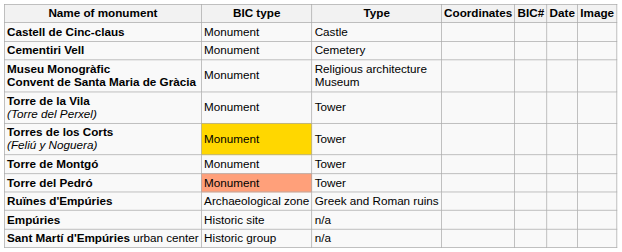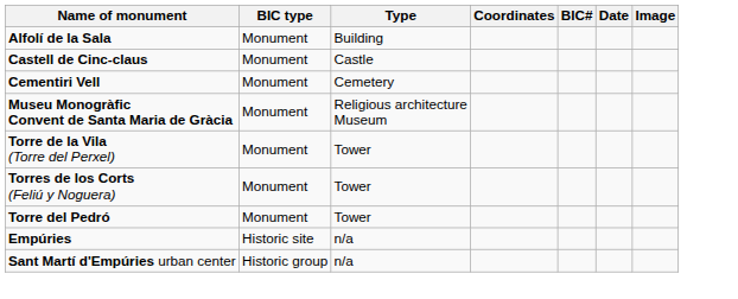+ row: Alfolí de la Sala | Monument | Building
Torres de los Corts (Feliú y Noguera) | BIC type: gold background -> no background
- row: Torre de Montgó | Monument | Tower
Torre del Pedró | BIC type: lightsalmon background -> no background
- row: Ruïnes d'Empúries | Archaeological zone | Greek and Roman ruins
